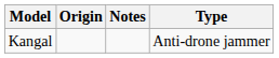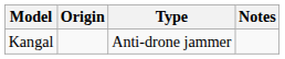columns swapped: Type <-> Notes
